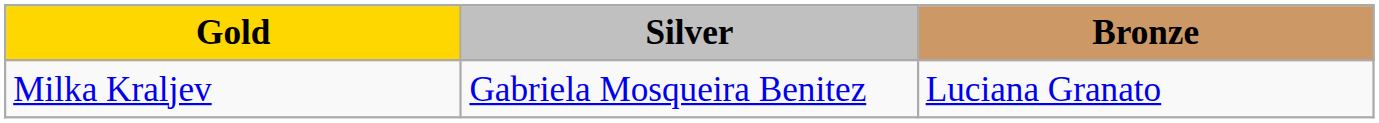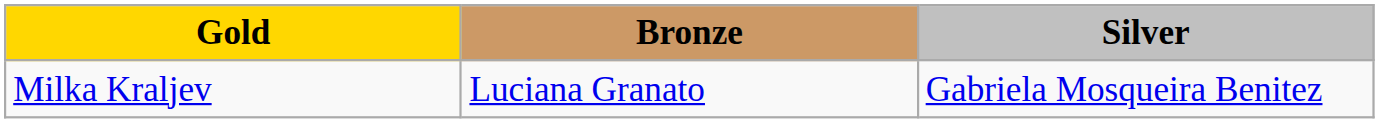columns swapped: Silver <-> Bronze
